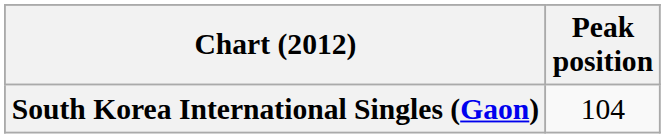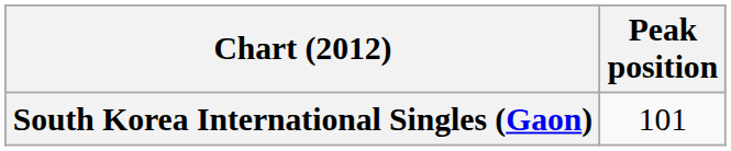South Korea International Singles (Gaon) | Peak position: 104 -> 101
